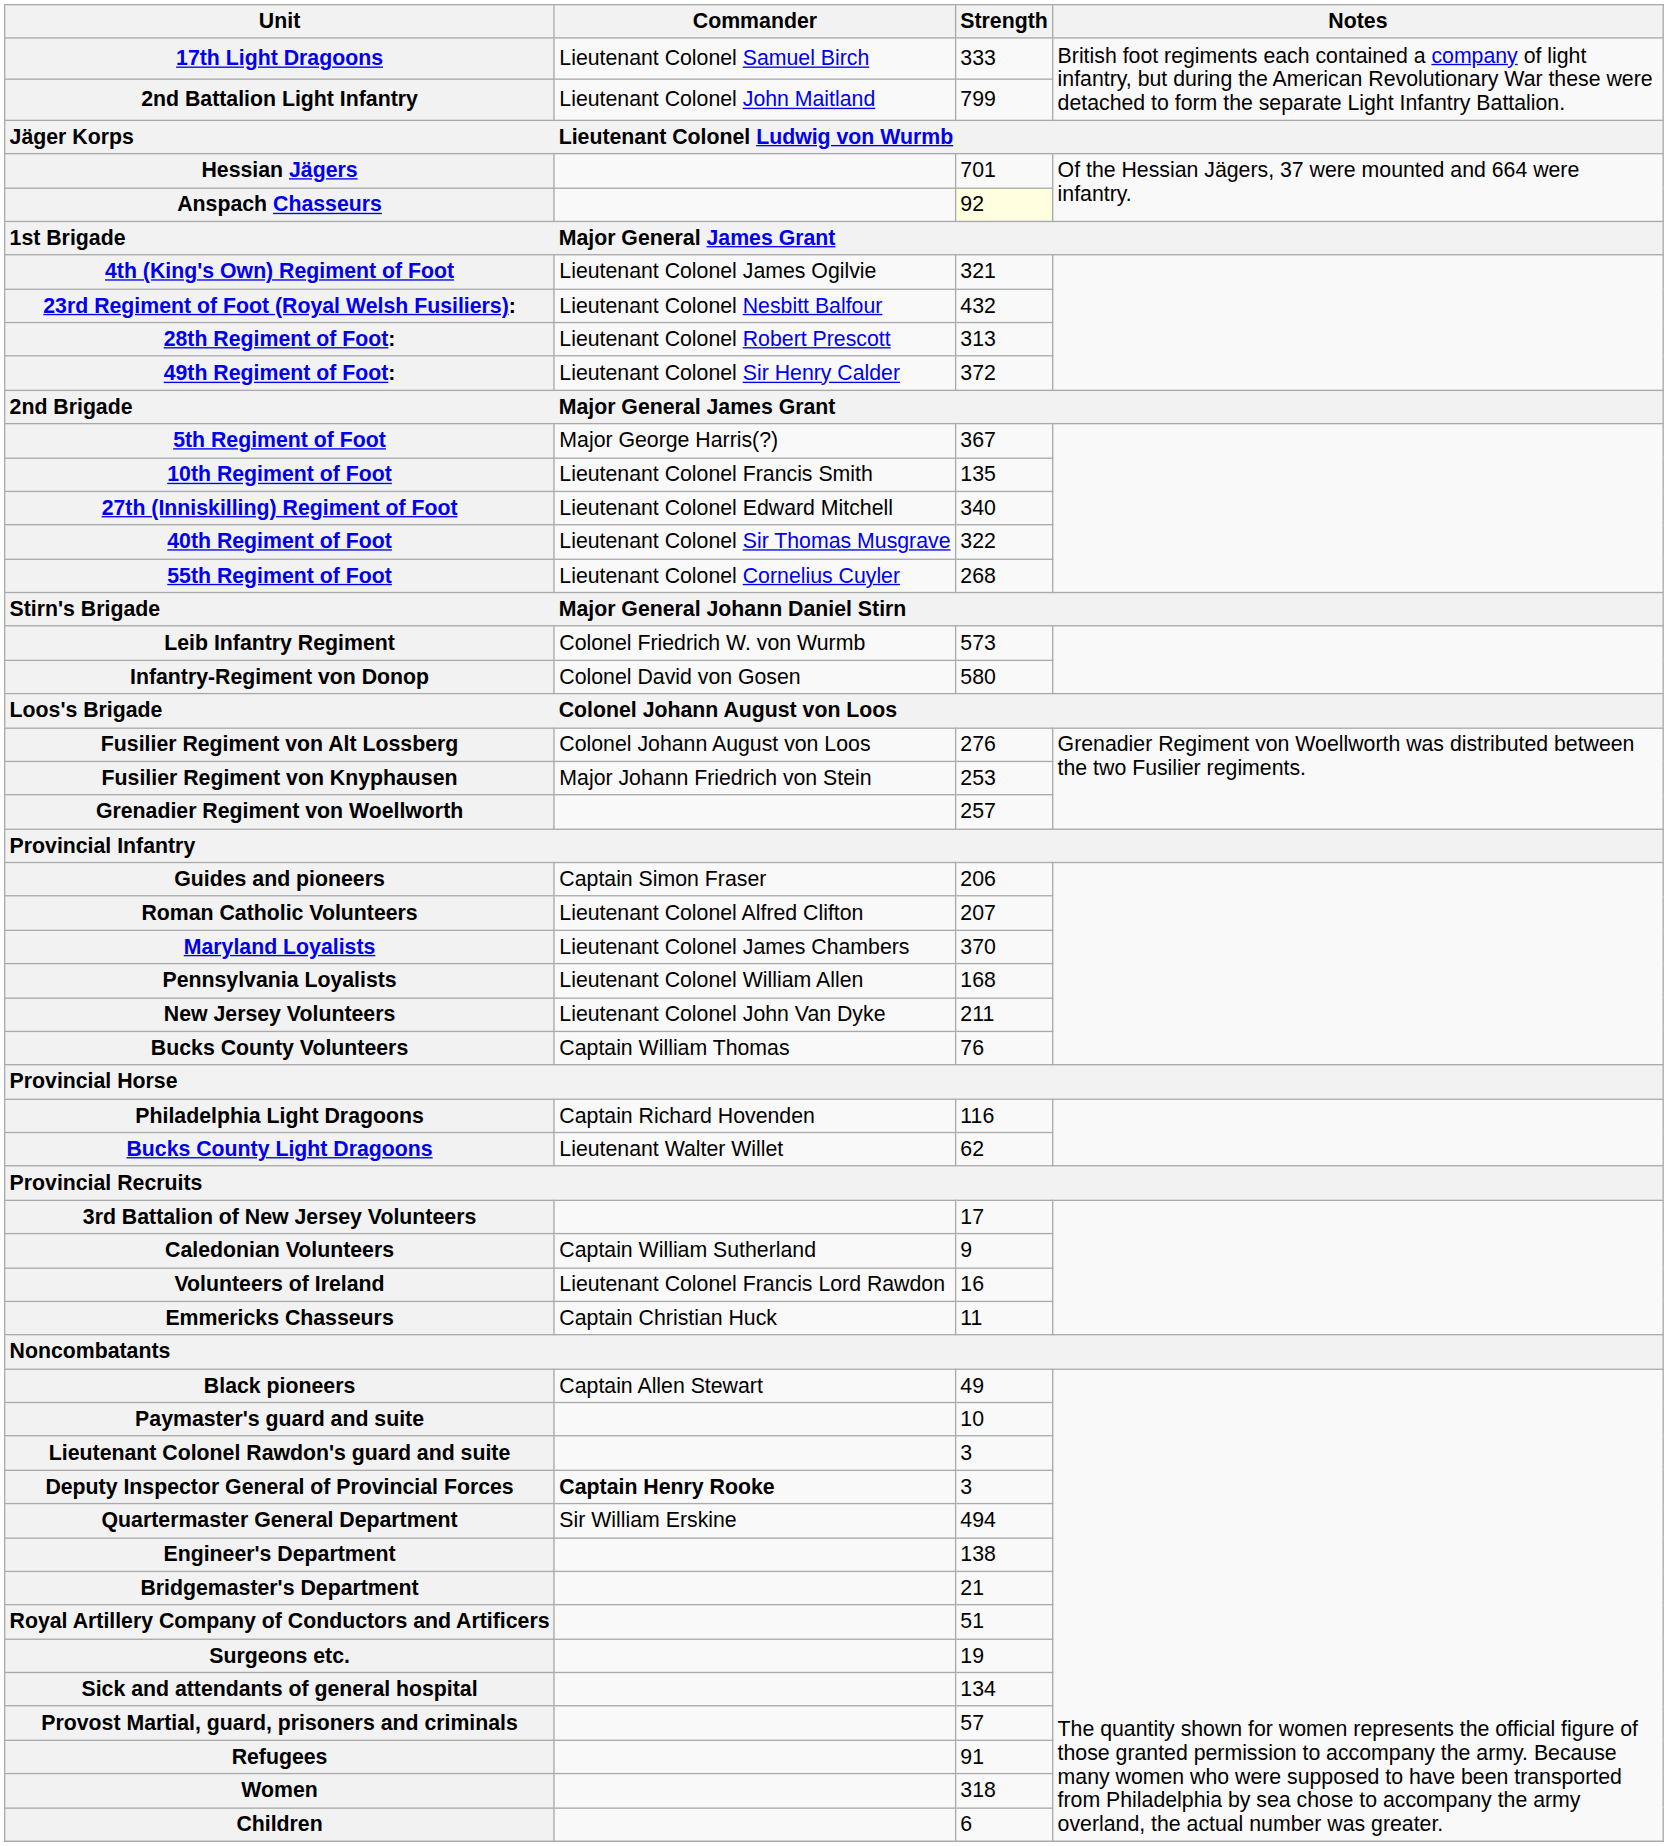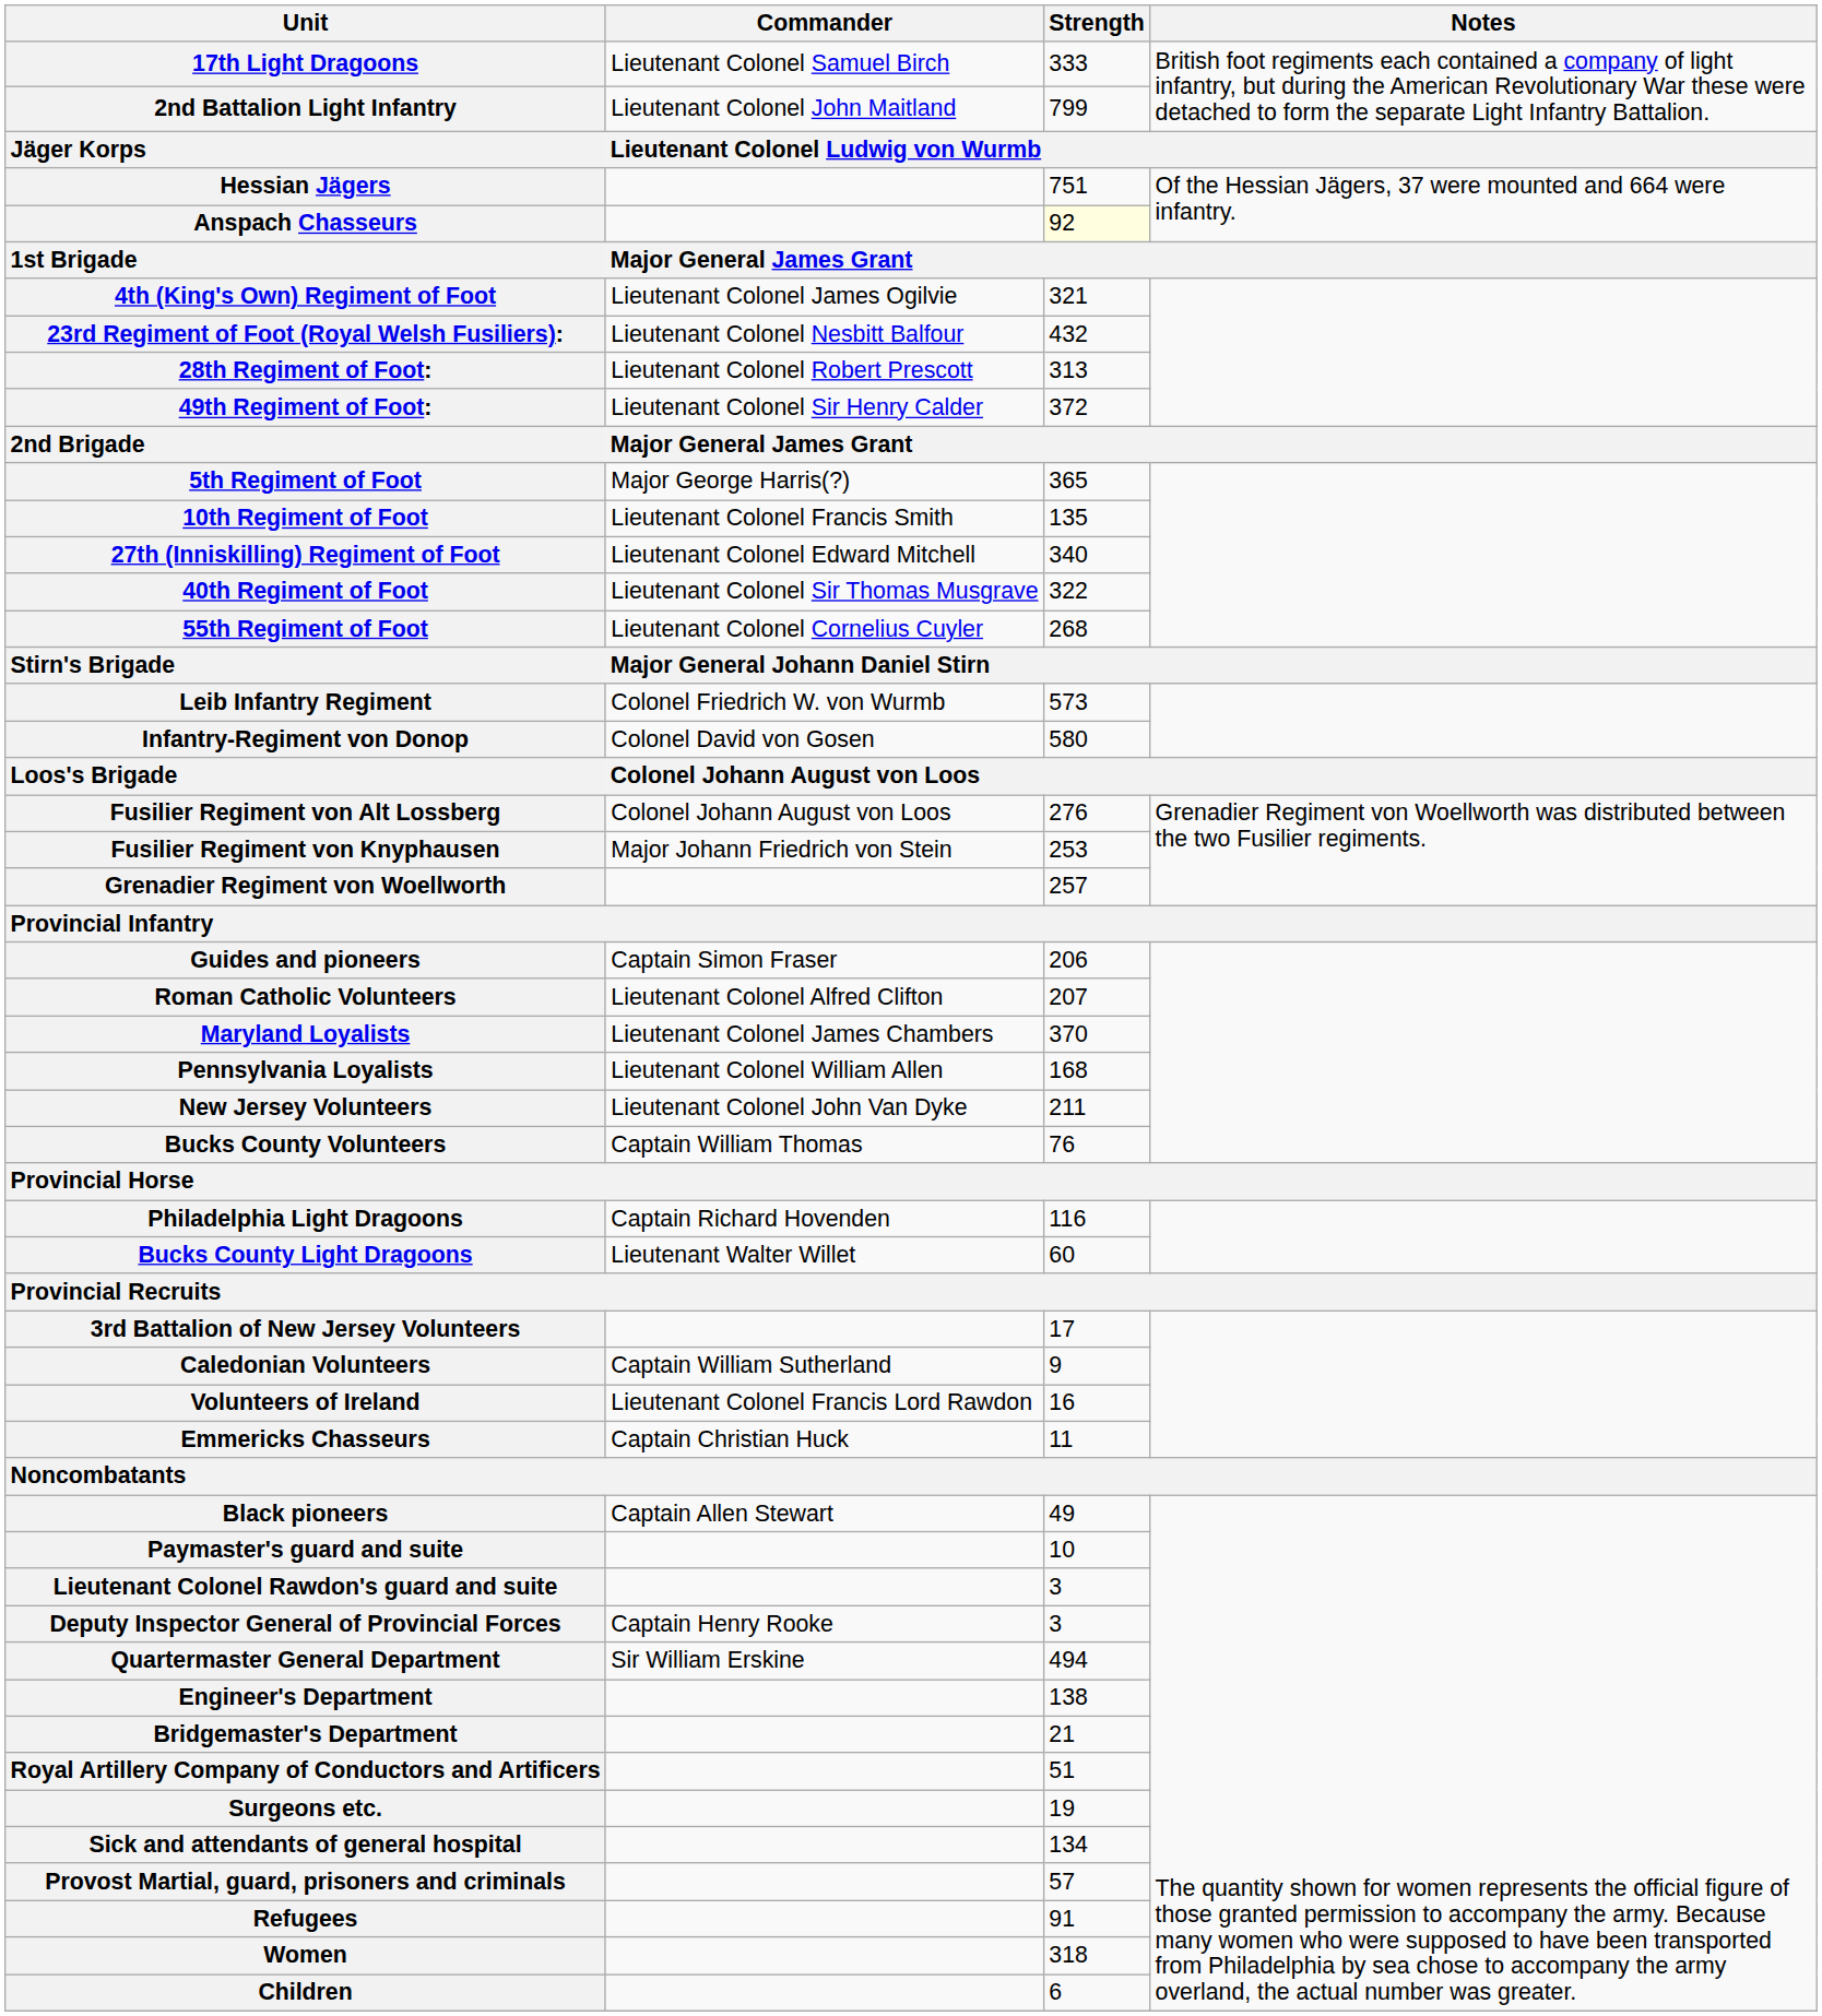Hessian Jägers | Strength: 701 -> 751
5th Regiment of Foot | Strength: 367 -> 365
Bucks County Light Dragoons | Strength: 62 -> 60
Deputy Inspector General of Provincial Forces | Commander: bold -> normal
